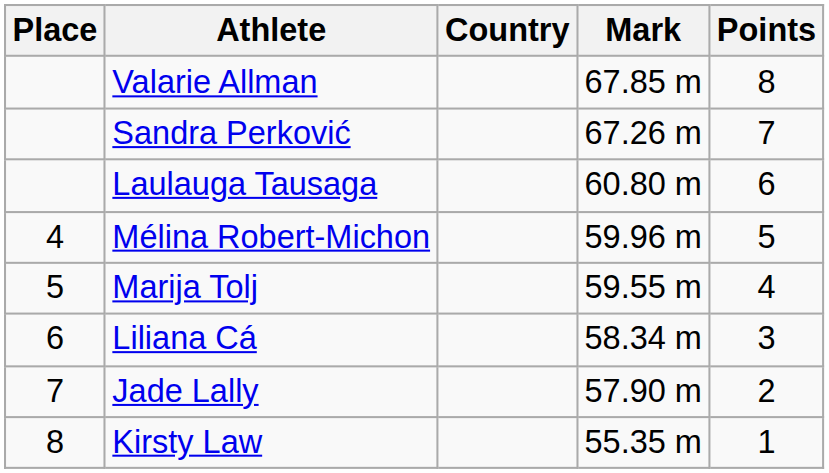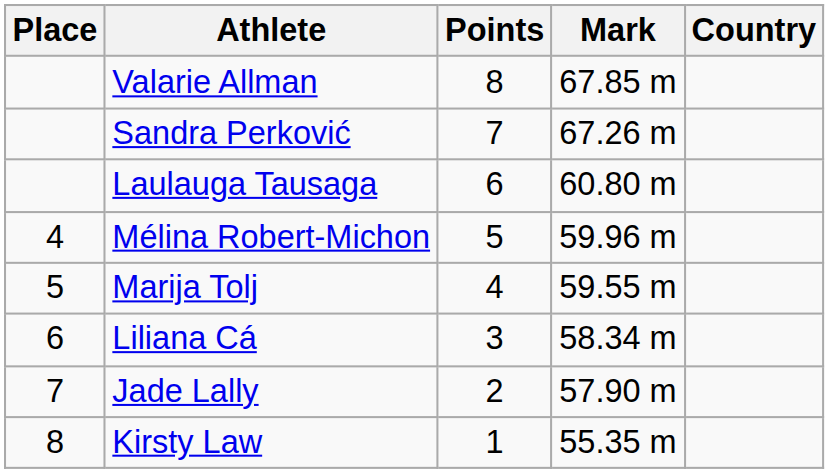columns swapped: Country <-> Points
